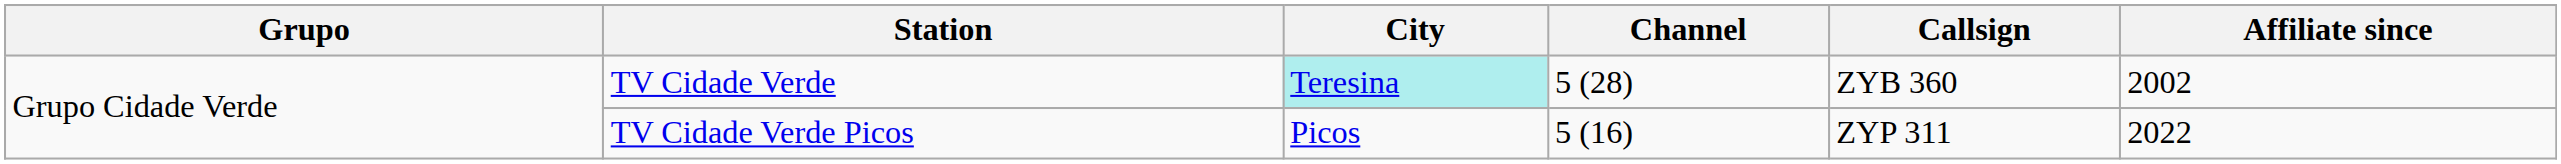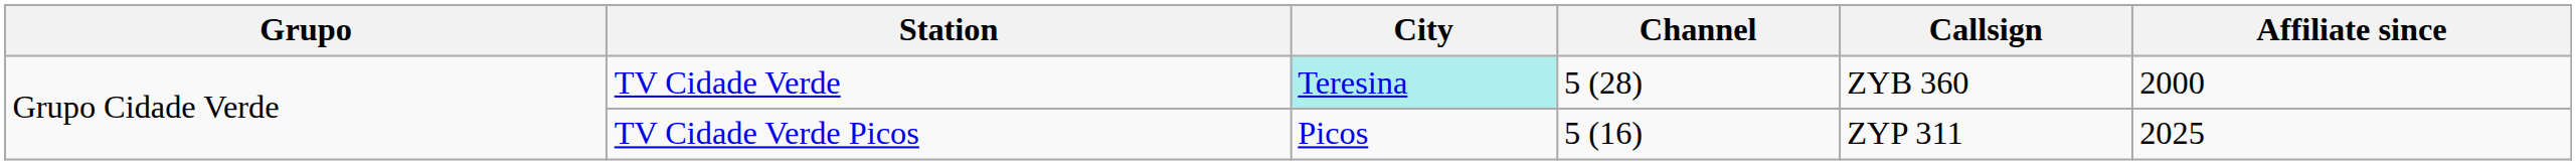TV Cidade Verde | Affiliate since: 2002 -> 2000
TV Cidade Verde Picos | Affiliate since: 2022 -> 2025
